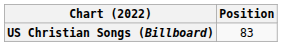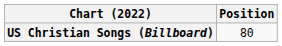US Christian Songs (Billboard) | Position: 83 -> 80
